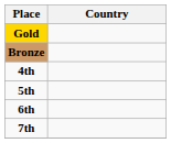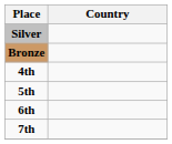- row: Gold
+ row: Silver
